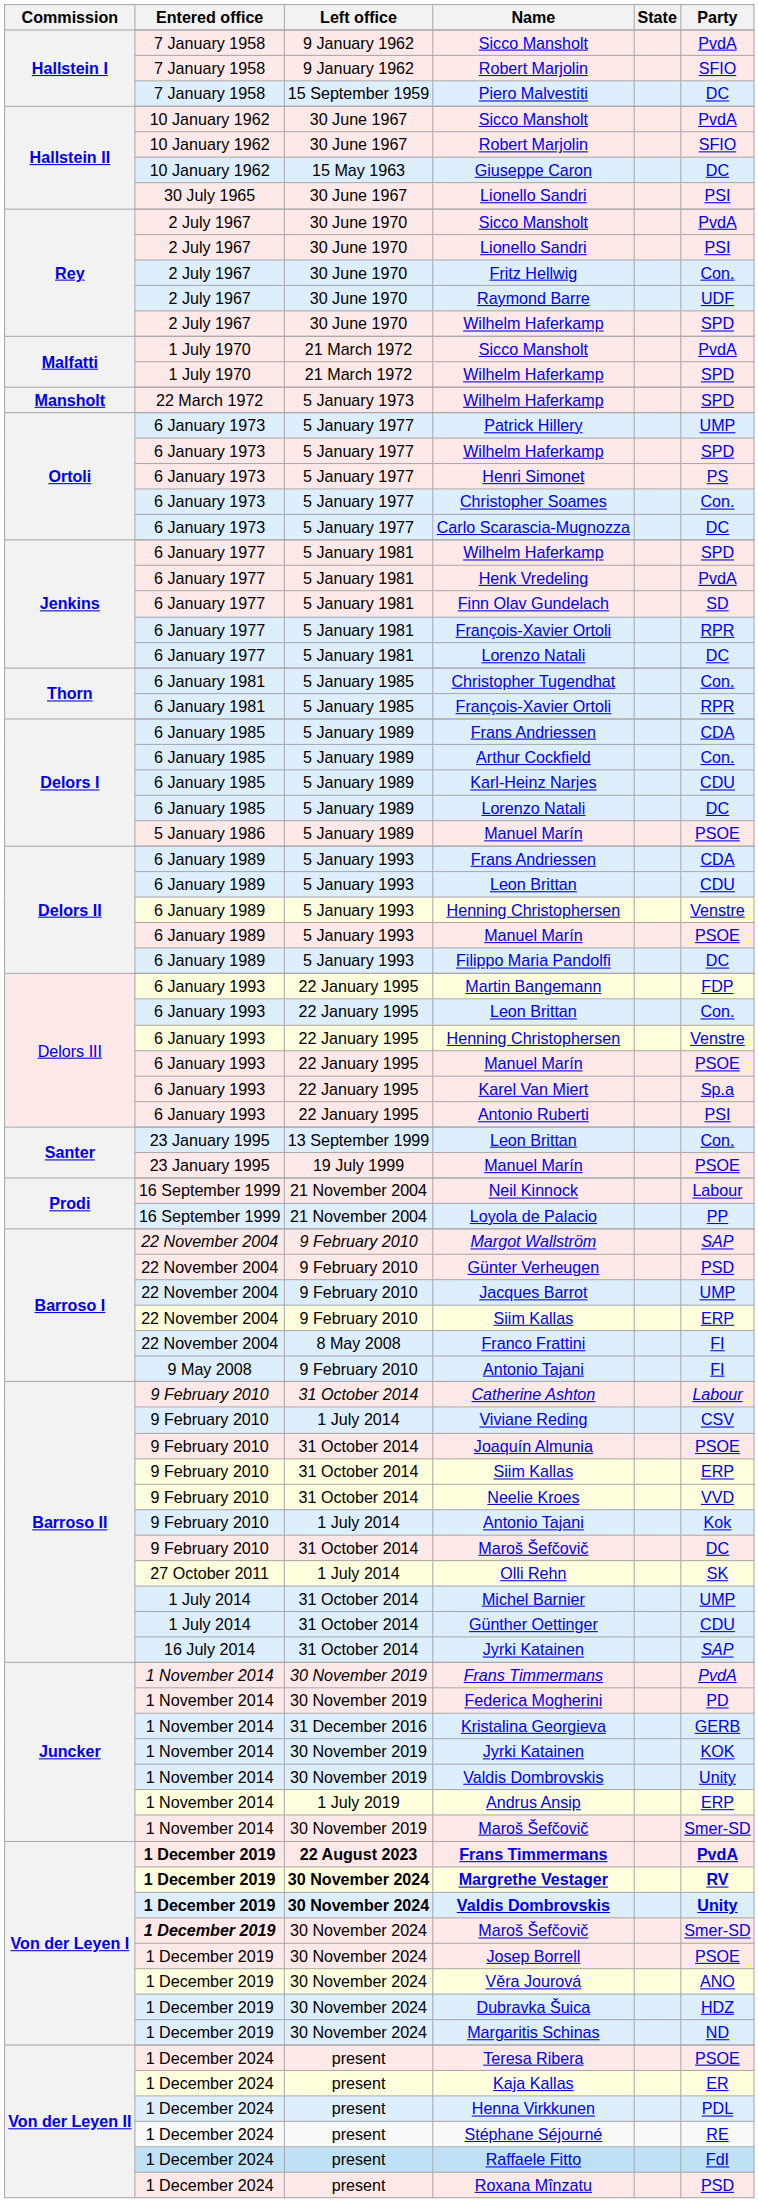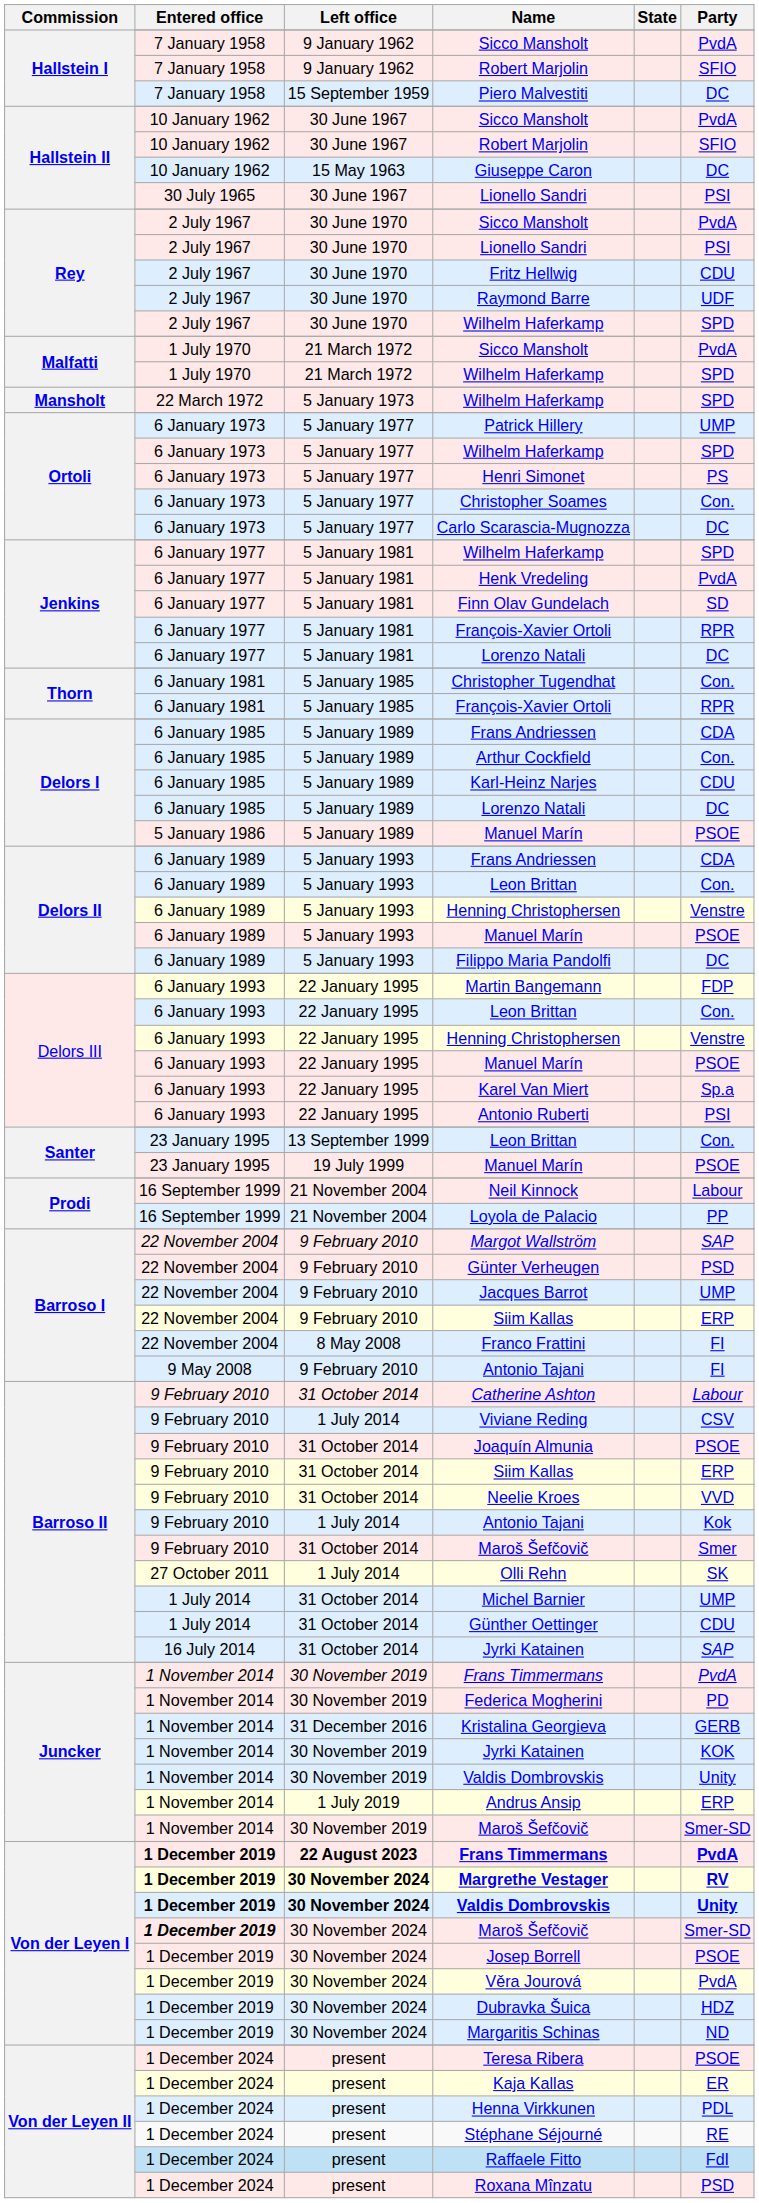Fritz Hellwig | Party: Con. -> CDU
5 January 1993 / Leon Brittan | Party: CDU -> Con.
31 October 2014 / Maroš Šefčovič | Party: DC -> Smer
Věra Jourová | Party: ANO -> PvdA
